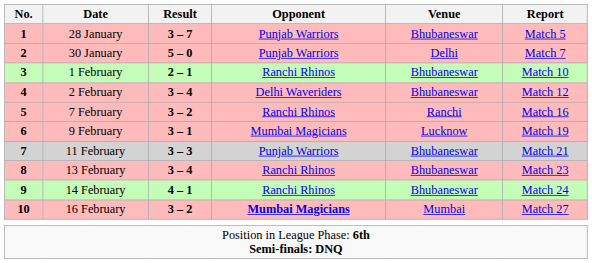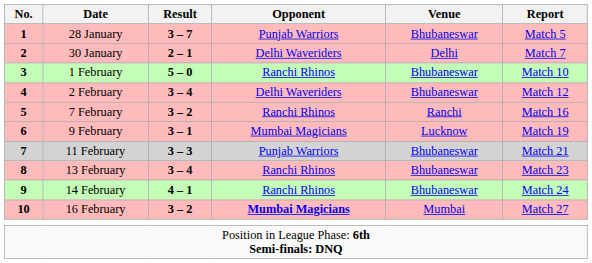30 January | Result: 5 – 0 -> 2 – 1
30 January | Opponent: Punjab Warriors -> Delhi Waveriders
1 February | Result: 2 – 1 -> 5 – 0
